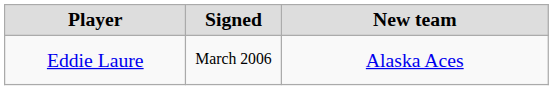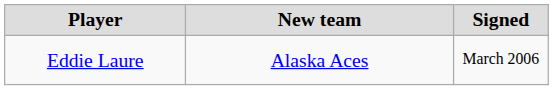columns swapped: Signed <-> New team
